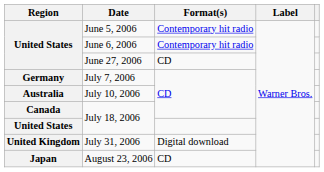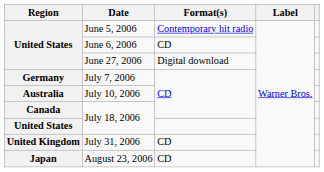June 6, 2006 | Format(s): Contemporary hit radio -> CD
June 27, 2006 | Format(s): CD -> Digital download
July 31, 2006 | Format(s): Digital download -> CD
